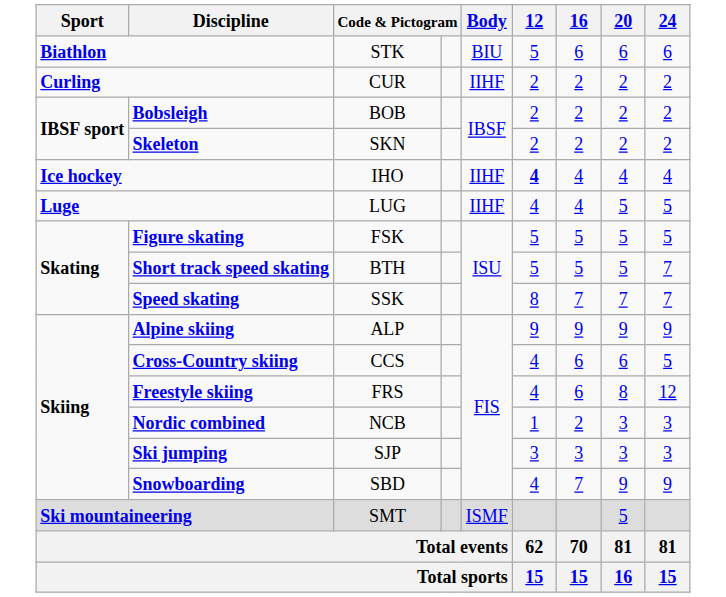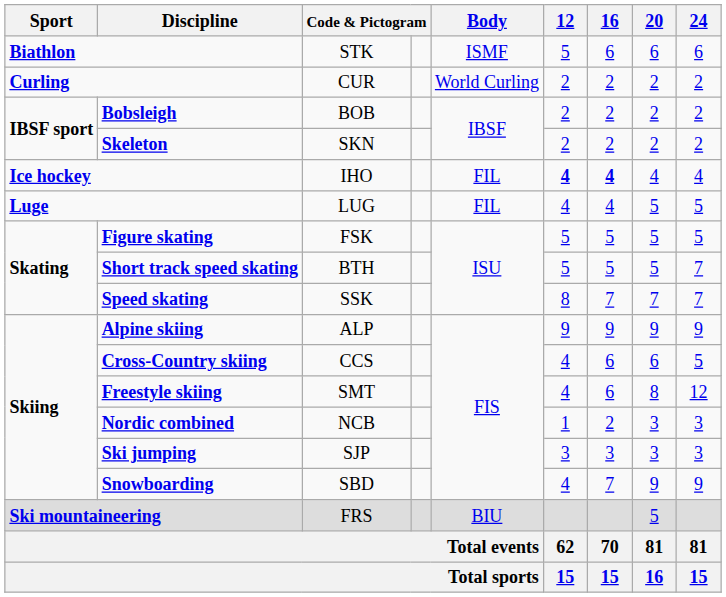Biathlon | Body: BIU -> ISMF
Curling | Body: IIHF -> World Curling
Ice hockey | Body: IIHF -> FIL
Ice hockey | 16: normal -> bold
Luge | Body: IIHF -> FIL
Freestyle skiing | column 3: FRS -> SMT
Ski mountaineering | column 3: SMT -> FRS
Ski mountaineering | Body: ISMF -> BIU
